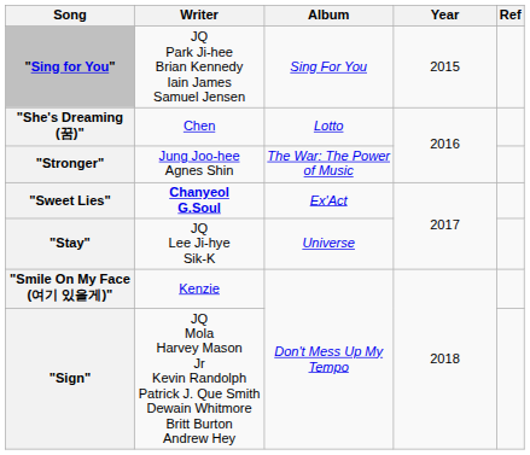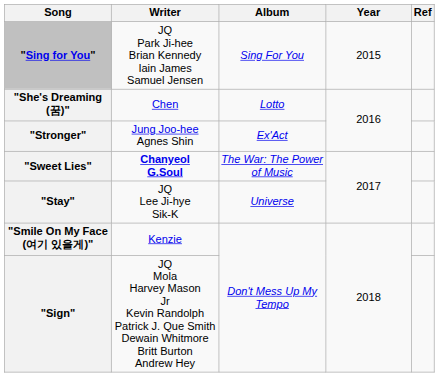"Stronger" | Album: The War: The Power of Music -> Ex'Act
"Sweet Lies" | Album: Ex'Act -> The War: The Power of Music
